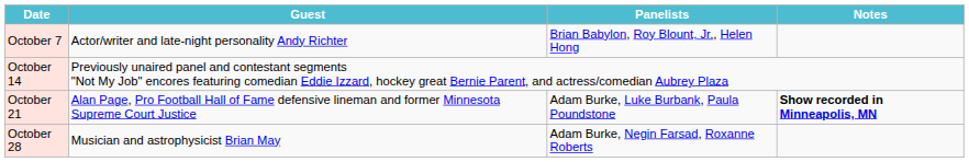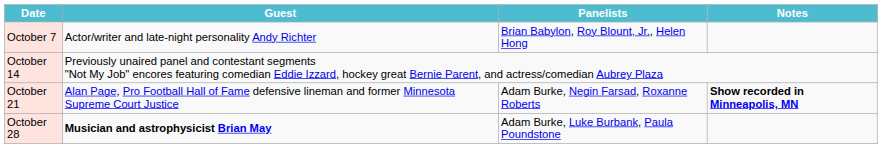October 21 | Panelists: Adam Burke, Luke Burbank, Paula Poundstone -> Adam Burke, Negin Farsad, Roxanne Roberts
October 28 | Guest: normal -> bold
October 28 | Panelists: Adam Burke, Negin Farsad, Roxanne Roberts -> Adam Burke, Luke Burbank, Paula Poundstone
